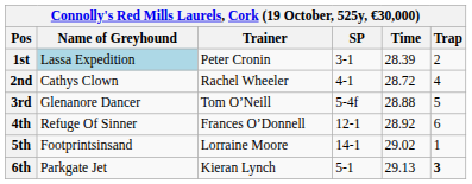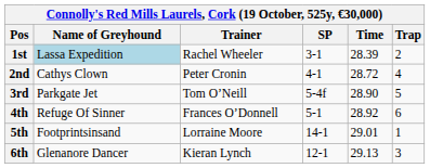1st | Trainer: Peter Cronin -> Rachel Wheeler
2nd | Trainer: Rachel Wheeler -> Peter Cronin
3rd | Name of Greyhound: Glenanore Dancer -> Parkgate Jet
3rd | Time: 28.88 -> 28.90
4th | SP: 12-1 -> 5-1
5th | Time: 29.02 -> 29.01
6th | Name of Greyhound: Parkgate Jet -> Glenanore Dancer
6th | SP: 5-1 -> 12-1
6th | Trap: bold -> normal
